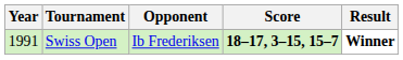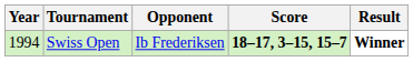Swiss Open | Year: 1991 -> 1994
